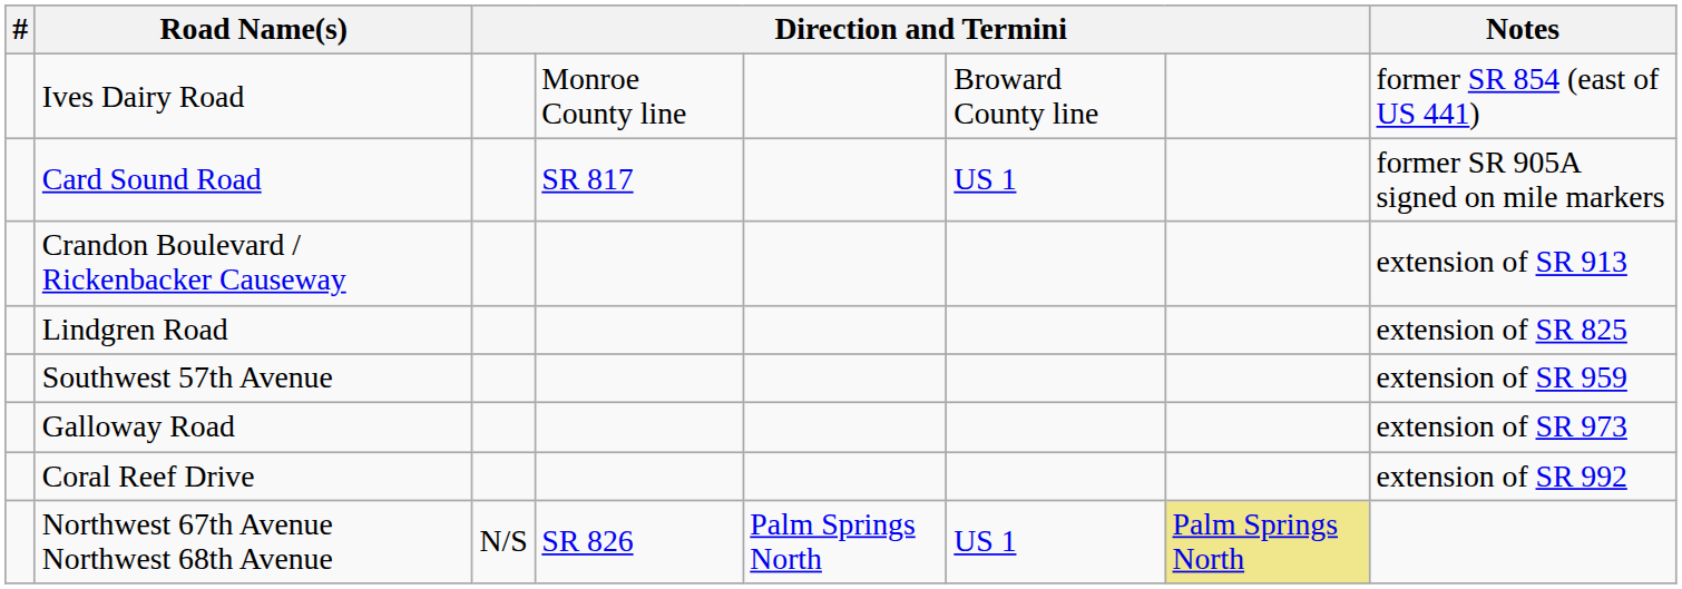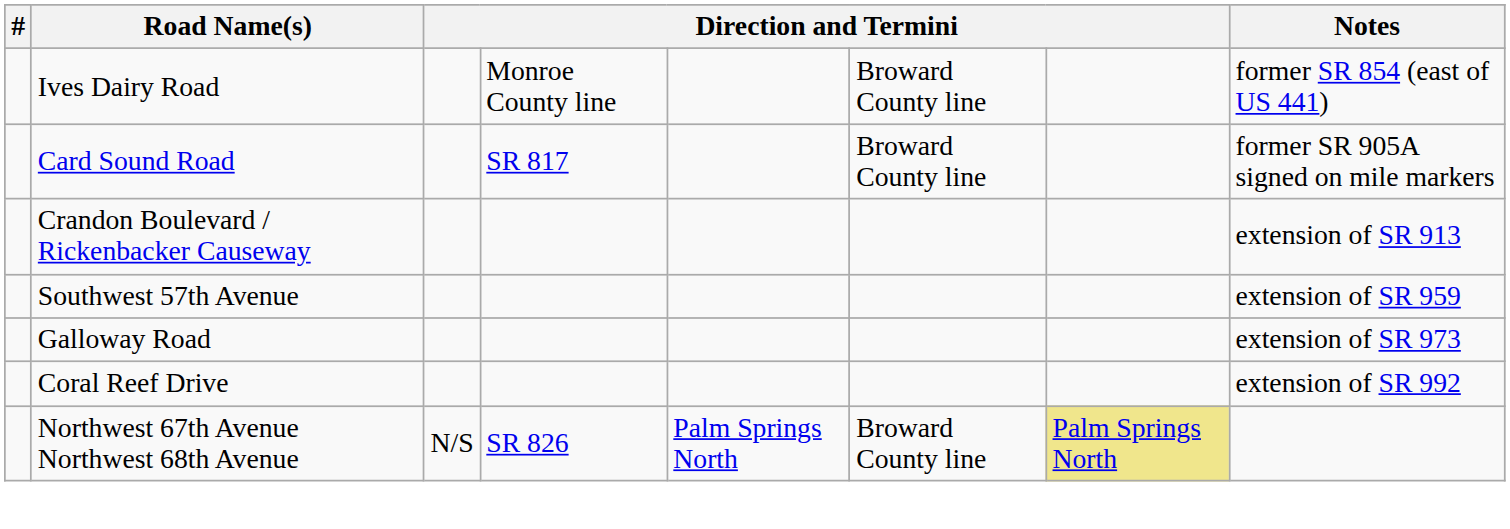Card Sound Road | column 6: US 1 -> Broward County line
- row: Lindgren Road | extension of SR 825
Northwest 67th Avenue Northwest 68th Avenue | column 6: US 1 -> Broward County line
